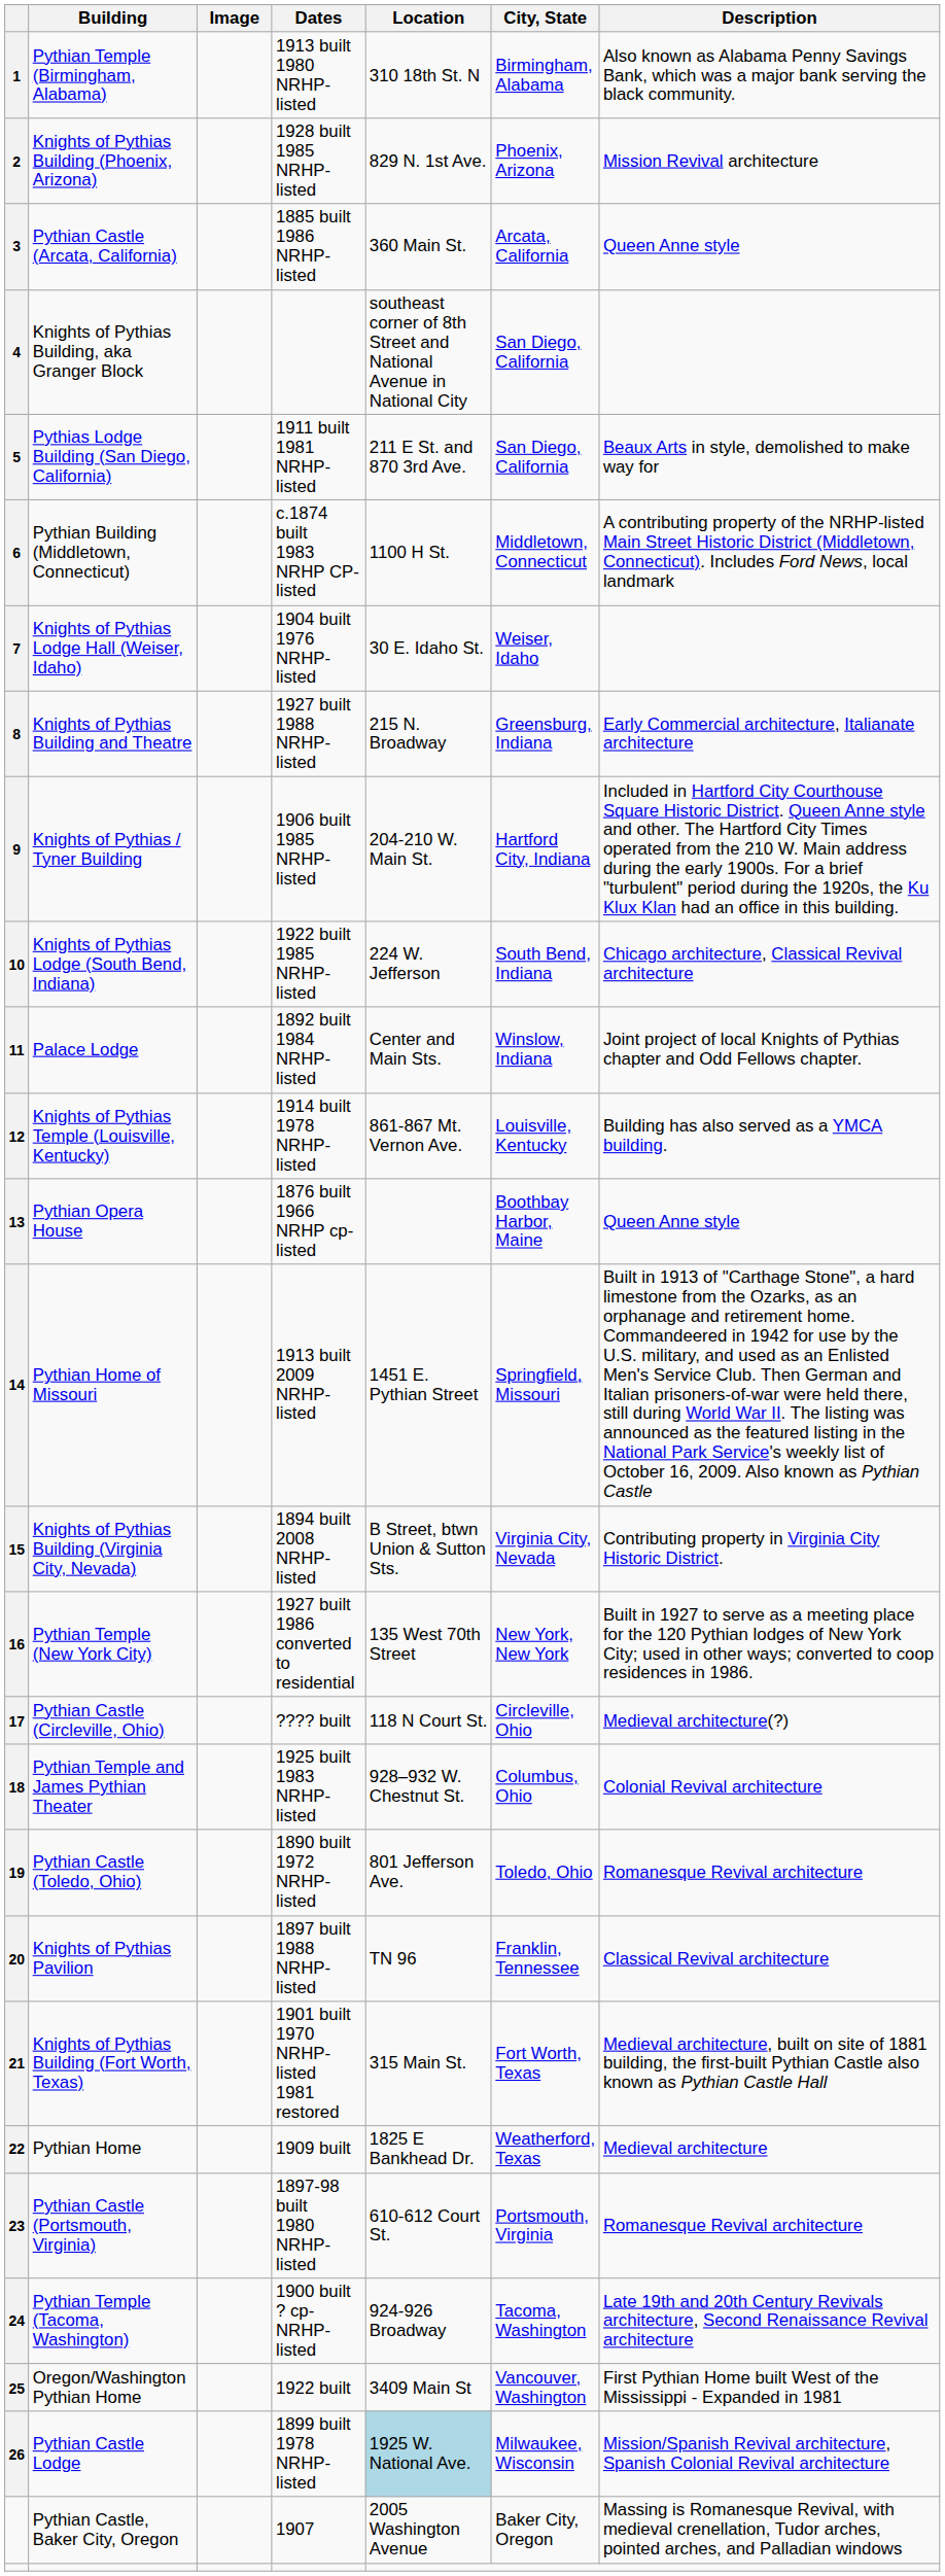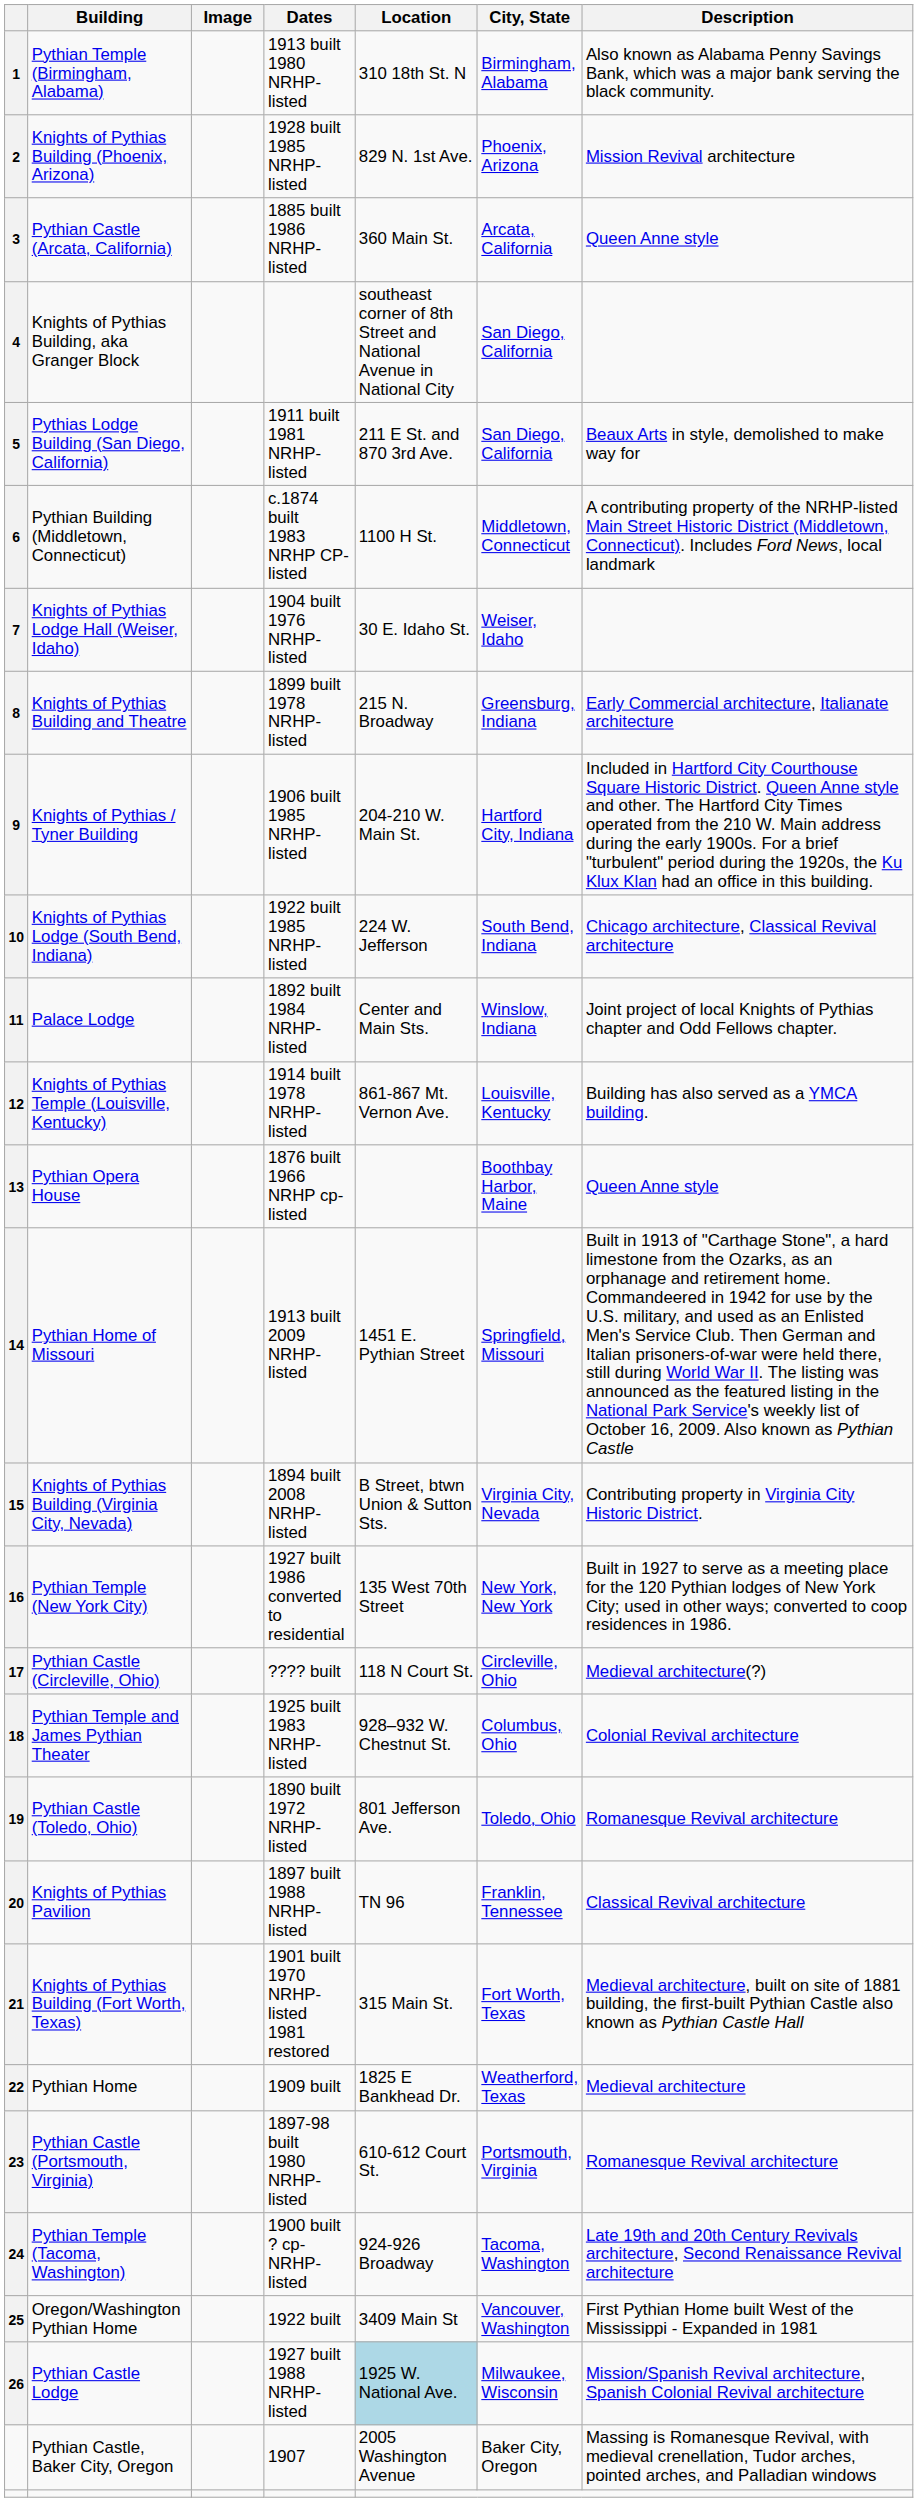Knights of Pythias Building and Theatre | Dates: 1927 built 1988 NRHP-listed -> 1899 built 1978 NRHP-listed
Pythian Castle Lodge | Dates: 1899 built 1978 NRHP-listed -> 1927 built 1988 NRHP-listed
